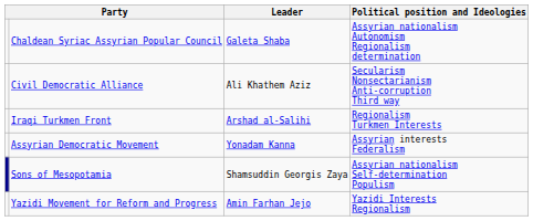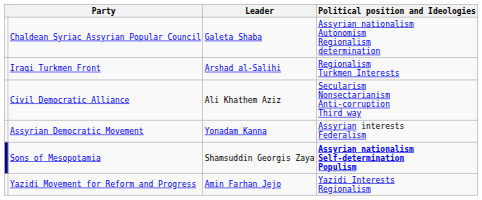rows swapped: Iraqi Turkmen Front <-> Civil Democratic Alliance
Sons of Mesopotamia | Political position and Ideologies: normal -> bold
